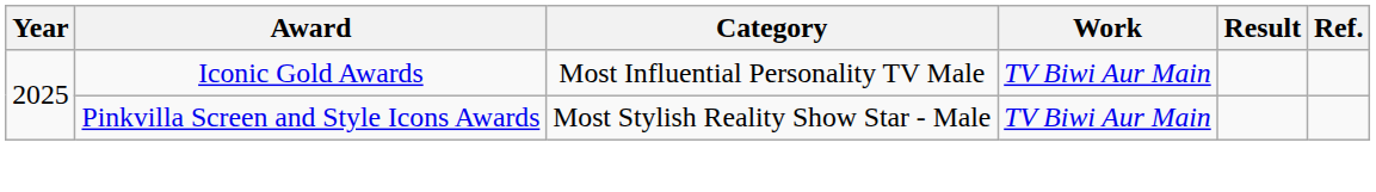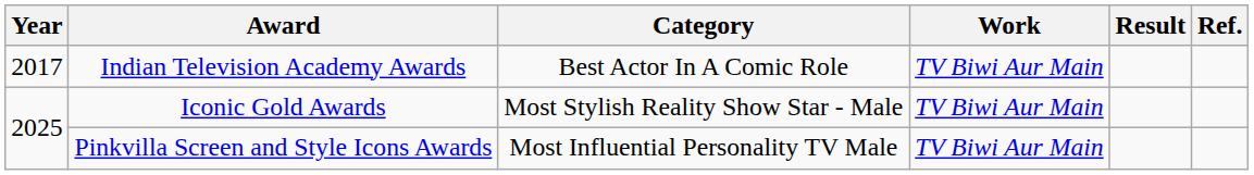+ row: 2017 | Indian Television Academy Awards | Best Actor In A Comic Role | TV Biwi Aur Main
Iconic Gold Awards | Category: Most Influential Personality TV Male -> Most Stylish Reality Show Star - Male
Pinkvilla Screen and Style Icons Awards | Category: Most Stylish Reality Show Star - Male -> Most Influential Personality TV Male
